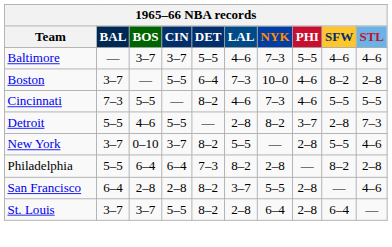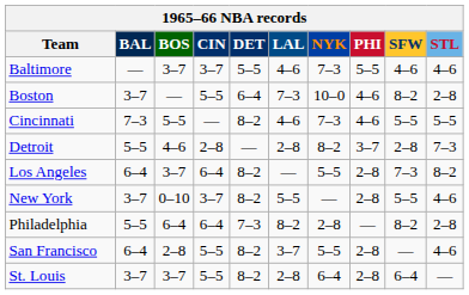Detroit | CIN: 5–5 -> 2–8
+ row: Los Angeles | 6–4 | 3–7 | 6–4 | 8–2 | — | 5–5 | 2–8 | 7–3 | 8–2
San Francisco | CIN: 2–8 -> 5–5
